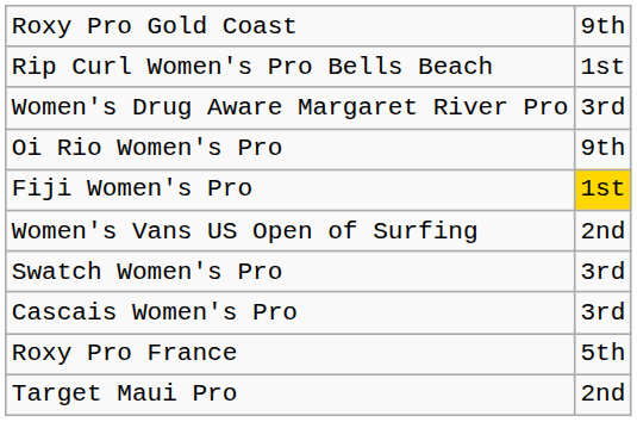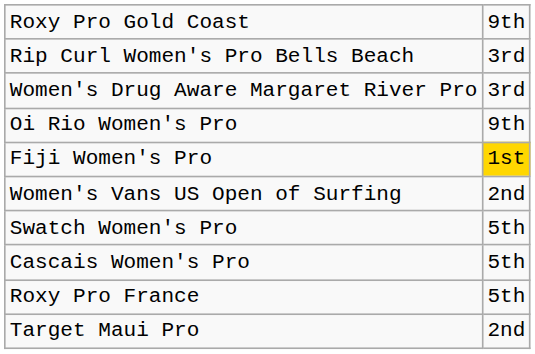Rip Curl Women's Pro Bells Beach | column 2: 1st -> 3rd
Swatch Women's Pro | column 2: 3rd -> 5th
Cascais Women's Pro | column 2: 3rd -> 5th
